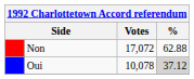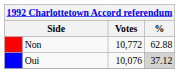Non | Votes: 17,072 -> 10,772
Oui | Votes: 10,078 -> 10,076
